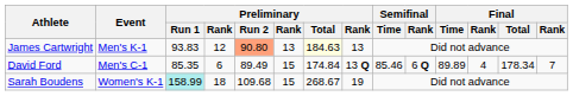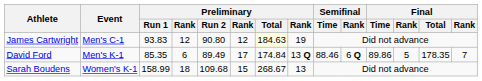James Cartwright | Event: Men's K-1 -> Men's C-1
James Cartwright | Preliminary / Run 2: lightsalmon background -> no background
James Cartwright | column 6: 13 -> 12
James Cartwright | column 8: 13 -> 19
David Ford | Event: Men's C-1 -> Men's K-1
David Ford | column 6: 15 -> 17
David Ford | Semifinal / Time: 85.46 -> 88.46
David Ford | Final / Time: 89.89 -> 89.86
David Ford | column 12: 4 -> 5
David Ford | Final / Total: 178.34 -> 178.35
Sarah Boudens | Preliminary / Run 1: paleturquoise background -> no background
Sarah Boudens | column 8: 19 -> 13
